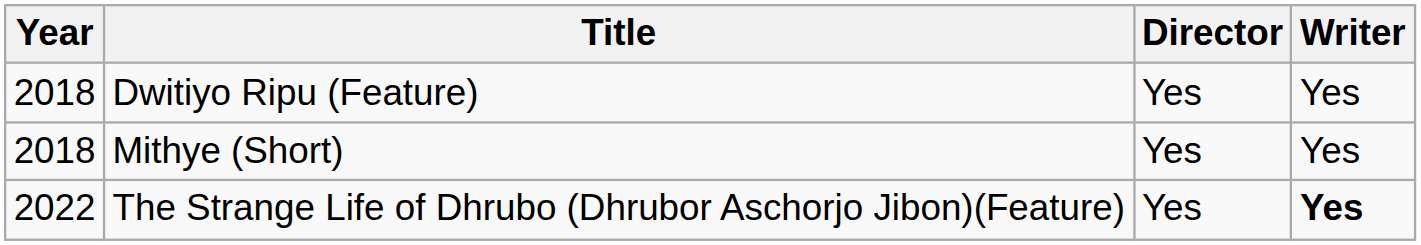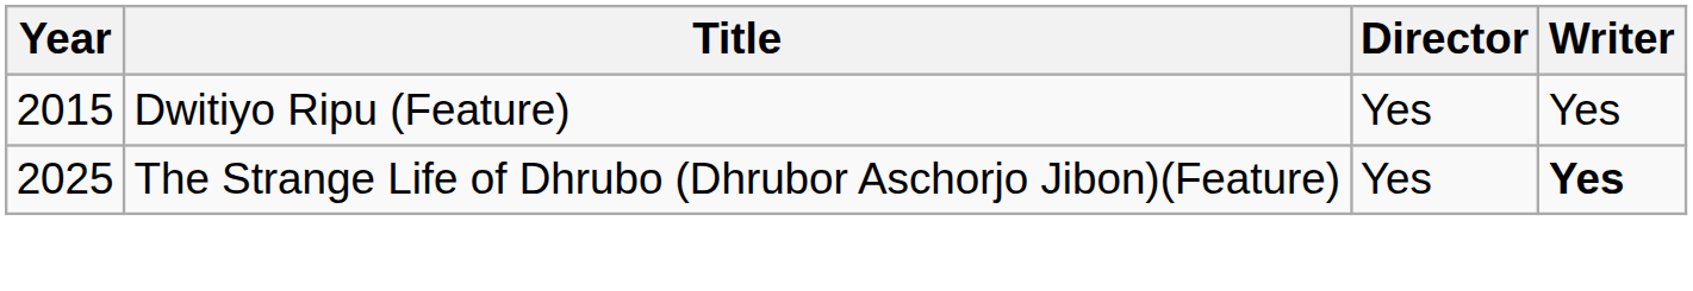Dwitiyo Ripu (Feature) | Year: 2018 -> 2015
- row: 2018 | Mithye (Short) | Yes | Yes
The Strange Life of Dhrubo (Dhrubor Aschorjo Jibon)(Feature) | Year: 2022 -> 2025
